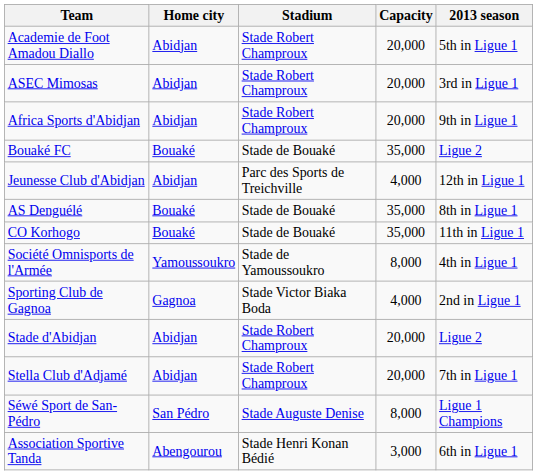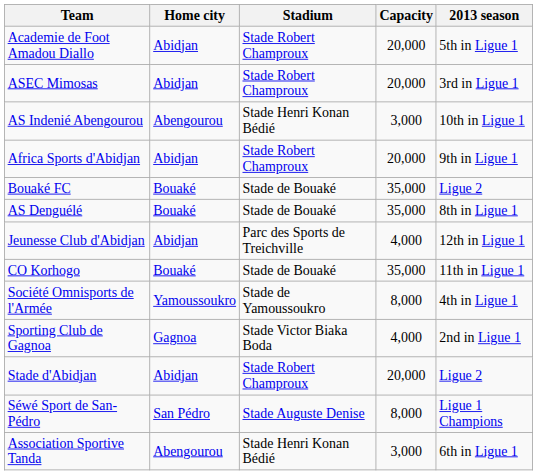+ row: AS Indenié Abengourou | Abengourou | Stade Henri Konan Bédié | 3,000 | 10th in Ligue 1
rows swapped: AS Denguélé <-> Jeunesse Club d'Abidjan
- row: Stella Club d'Adjamé | Abidjan | Stade Robert Champroux | 20,000 | 7th in Ligue 1
